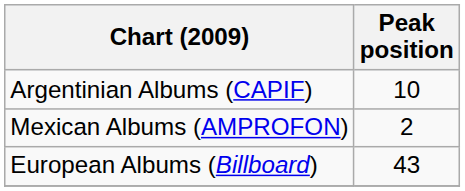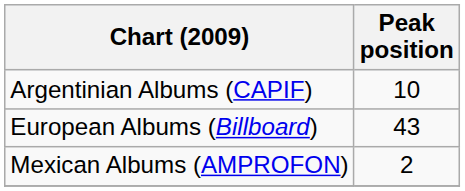rows swapped: European Albums (Billboard) <-> Mexican Albums (AMPROFON)
